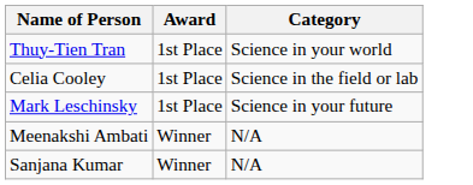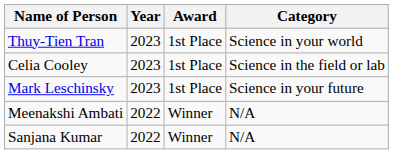+ column: Year | 2023 | 2023 | 2023 | 2022 | 2022
